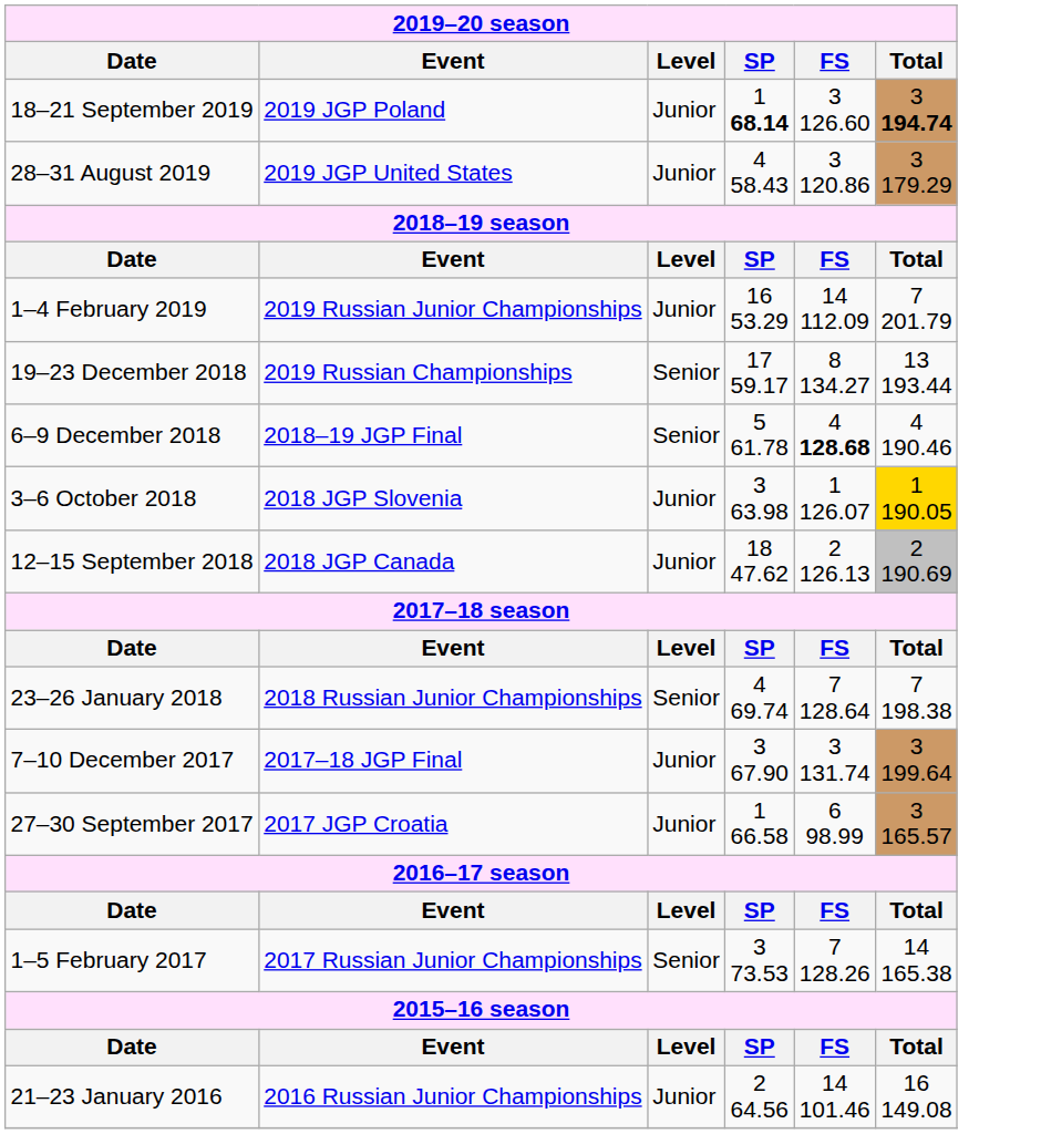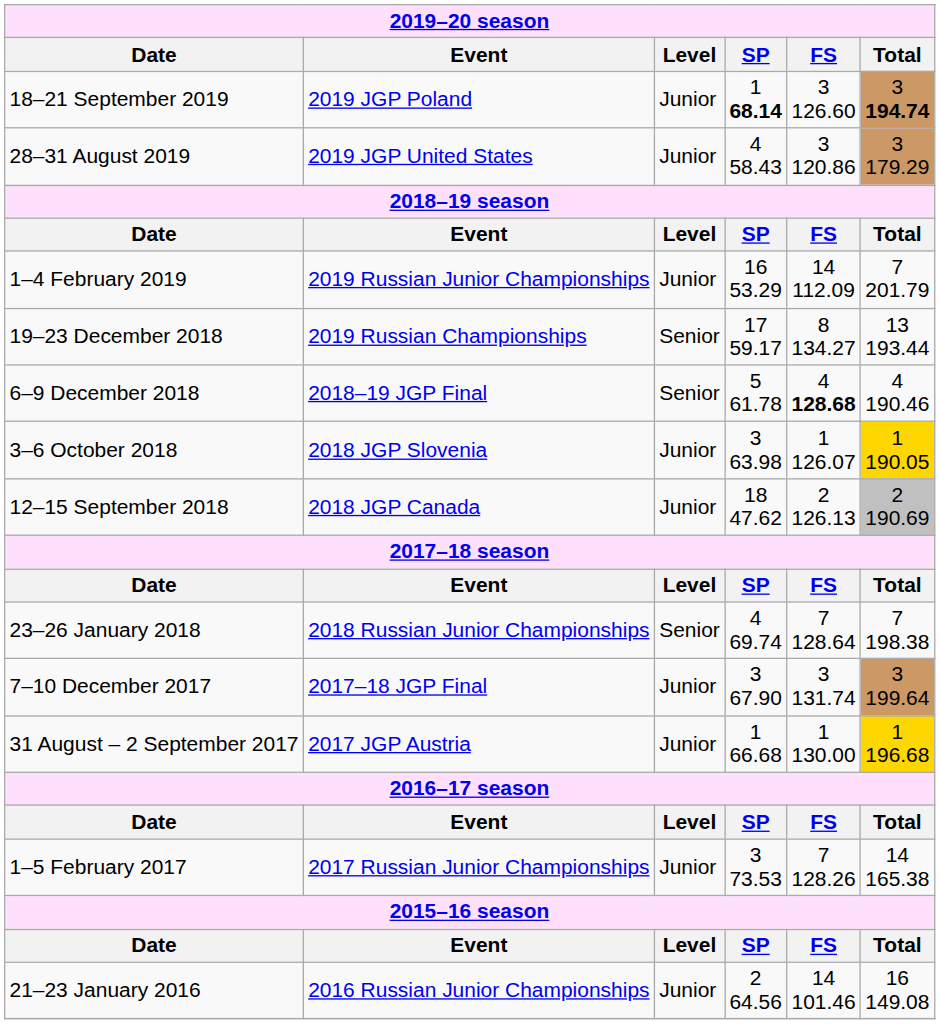- row: 27–30 September 2017 | 2017 JGP Croatia | Junior | 1 66.58 | 6 98.99 | 3 165.57
+ row: 31 August – 2 September 2017 | 2017 JGP Austria | Junior | 1 66.68 | 1 130.00 | 1 196.68
1–5 February 2017 | column 3: Senior -> Junior
